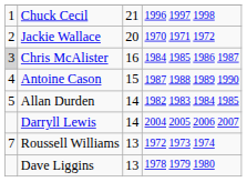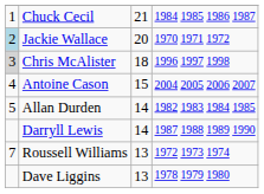Chuck Cecil | column 4: 1996 1997 1998 -> 1984 1985 1986 1987
Jackie Wallace | column 1: no background -> lightblue background
Chris McAlister | column 3: 16 -> 18
Chris McAlister | column 4: 1984 1985 1986 1987 -> 1996 1997 1998
Antoine Cason | column 4: 1987 1988 1989 1990 -> 2004 2005 2006 2007
Darryll Lewis | column 4: 2004 2005 2006 2007 -> 1987 1988 1989 1990
